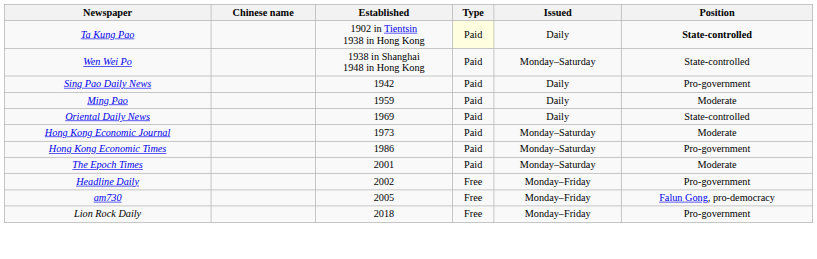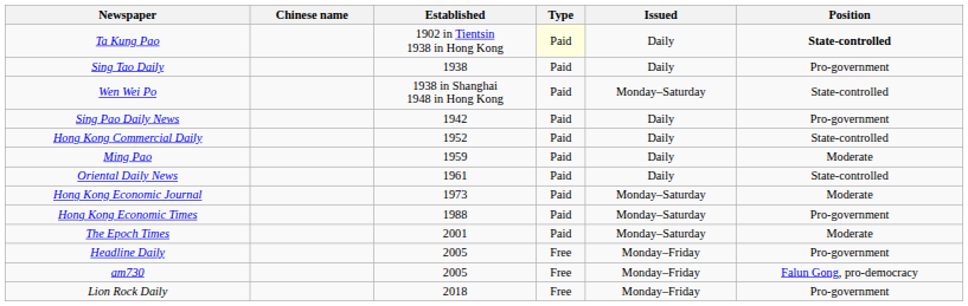+ row: Sing Tao Daily | 1938 | Paid | Daily | Pro-government
+ row: Hong Kong Commercial Daily | 1952 | Paid | Daily | State-controlled
Oriental Daily News | Established: 1969 -> 1961
Hong Kong Economic Times | Established: 1986 -> 1988
Headline Daily | Established: 2002 -> 2005
